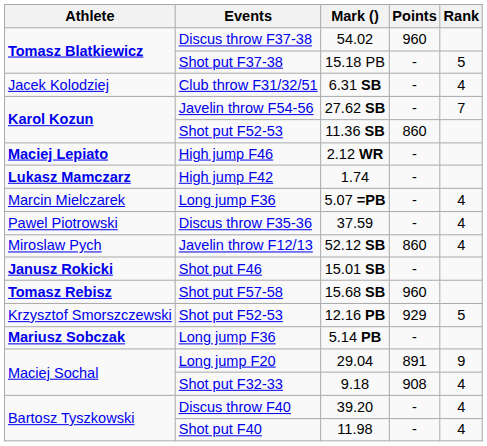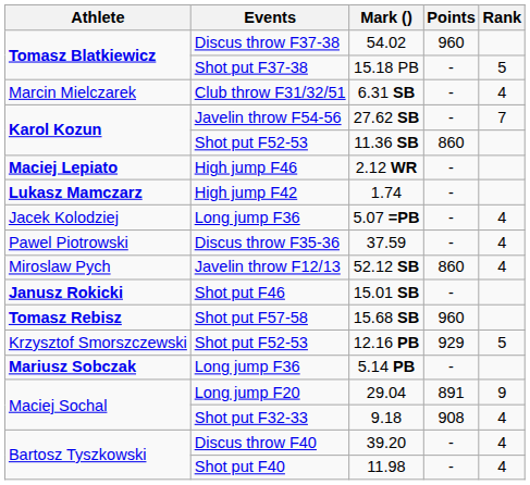6.31 SB | Athlete: Jacek Kolodziej -> Marcin Mielczarek
5.07 =PB | Athlete: Marcin Mielczarek -> Jacek Kolodziej
